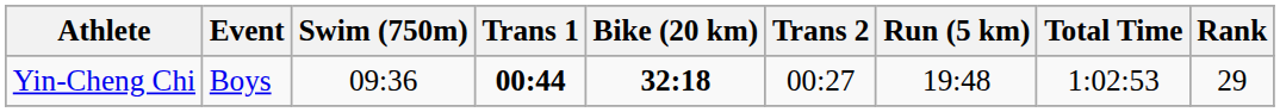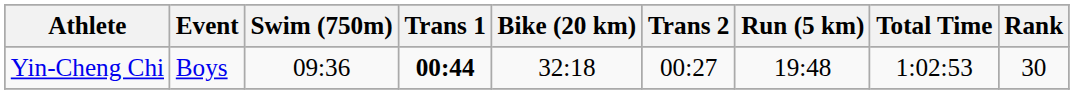Yin-Cheng Chi | Bike (20 km): bold -> normal
Yin-Cheng Chi | Rank: 29 -> 30
